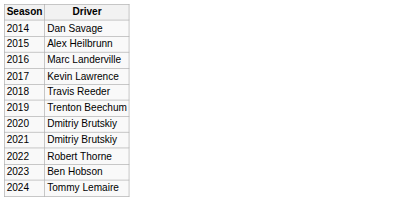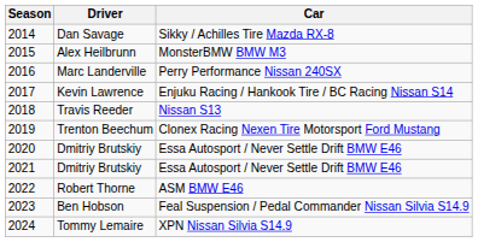+ column: Car | Sikky / Achilles Tire Mazda RX-8 | MonsterBMW BMW M3 | Perry Performance Nissan 240SX | Enjuku Racing / Hankook Tire / BC Racing Nissan S14 | Nissan S13 | Clonex Racing Nexen Tire Motorsport Ford Mustang | Essa Autosport / Never Settle Drift BMW E46 | Essa Autosport / Never Settle Drift BMW E46 | ASM BMW E46 | Feal Suspension / Pedal Commander Nissan Silvia S14.9 | XPN Nissan Silvia S14.9
